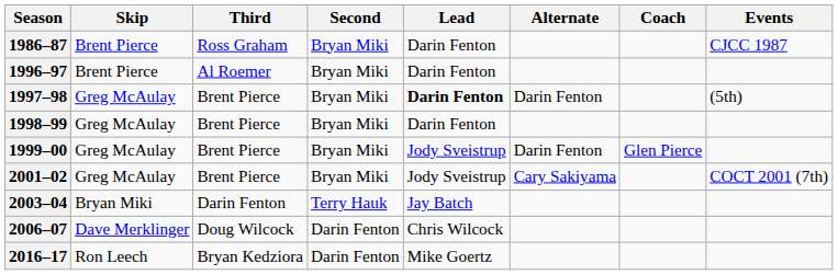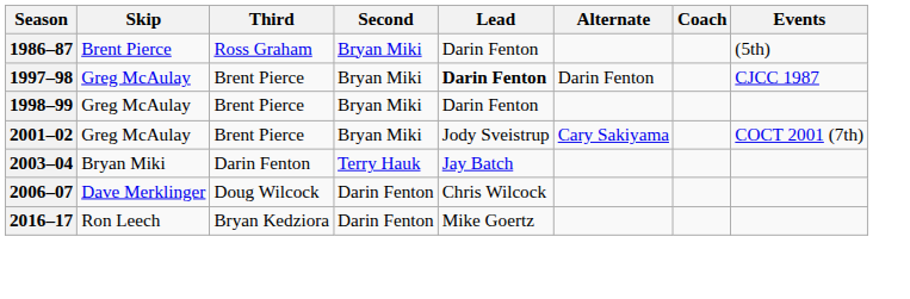1986–87 | Events: CJCC 1987 -> (5th)
- row: 1996–97 | Brent Pierce | Al Roemer | Bryan Miki | Darin Fenton
1997–98 | Events: (5th) -> CJCC 1987
- row: 1999–00 | Greg McAulay | Brent Pierce | Bryan Miki | Jody Sveistrup | Darin Fenton | Glen Pierce
